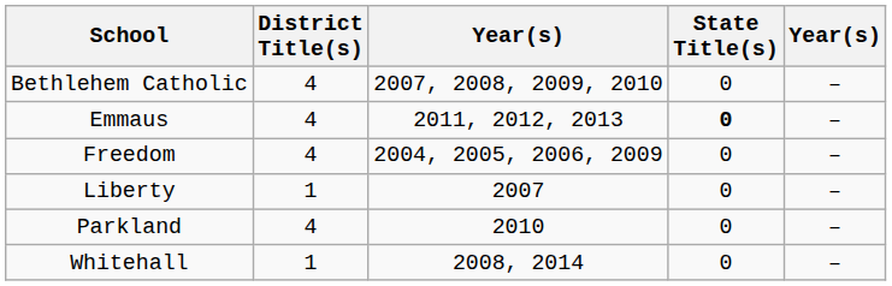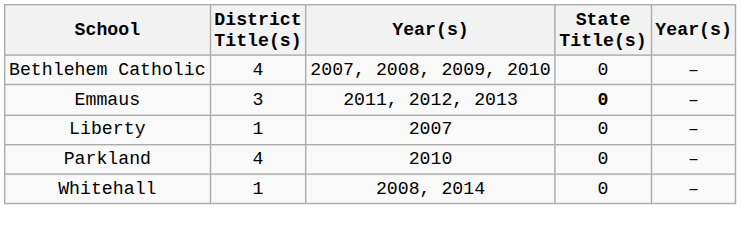Emmaus | District Title(s): 4 -> 3
- row: Freedom | 4 | 2004, 2005, 2006, 2009 | 0 | –
